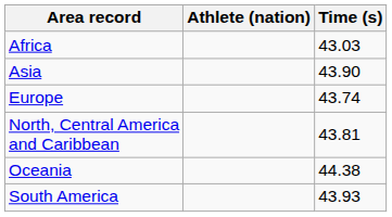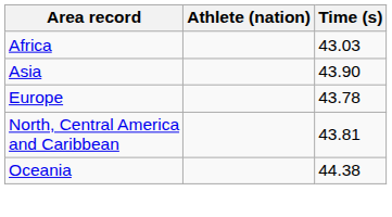Europe | Time (s): 43.74 -> 43.78
- row: South America | 43.93
